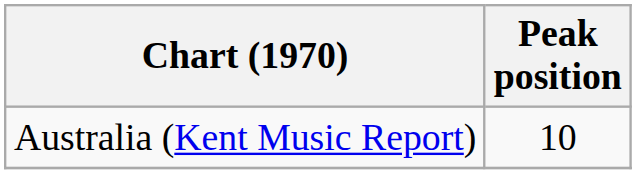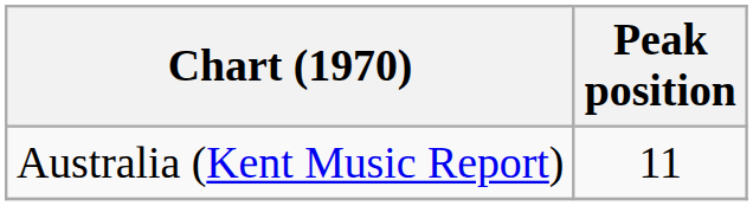Australia (Kent Music Report) | Peak position: 10 -> 11
